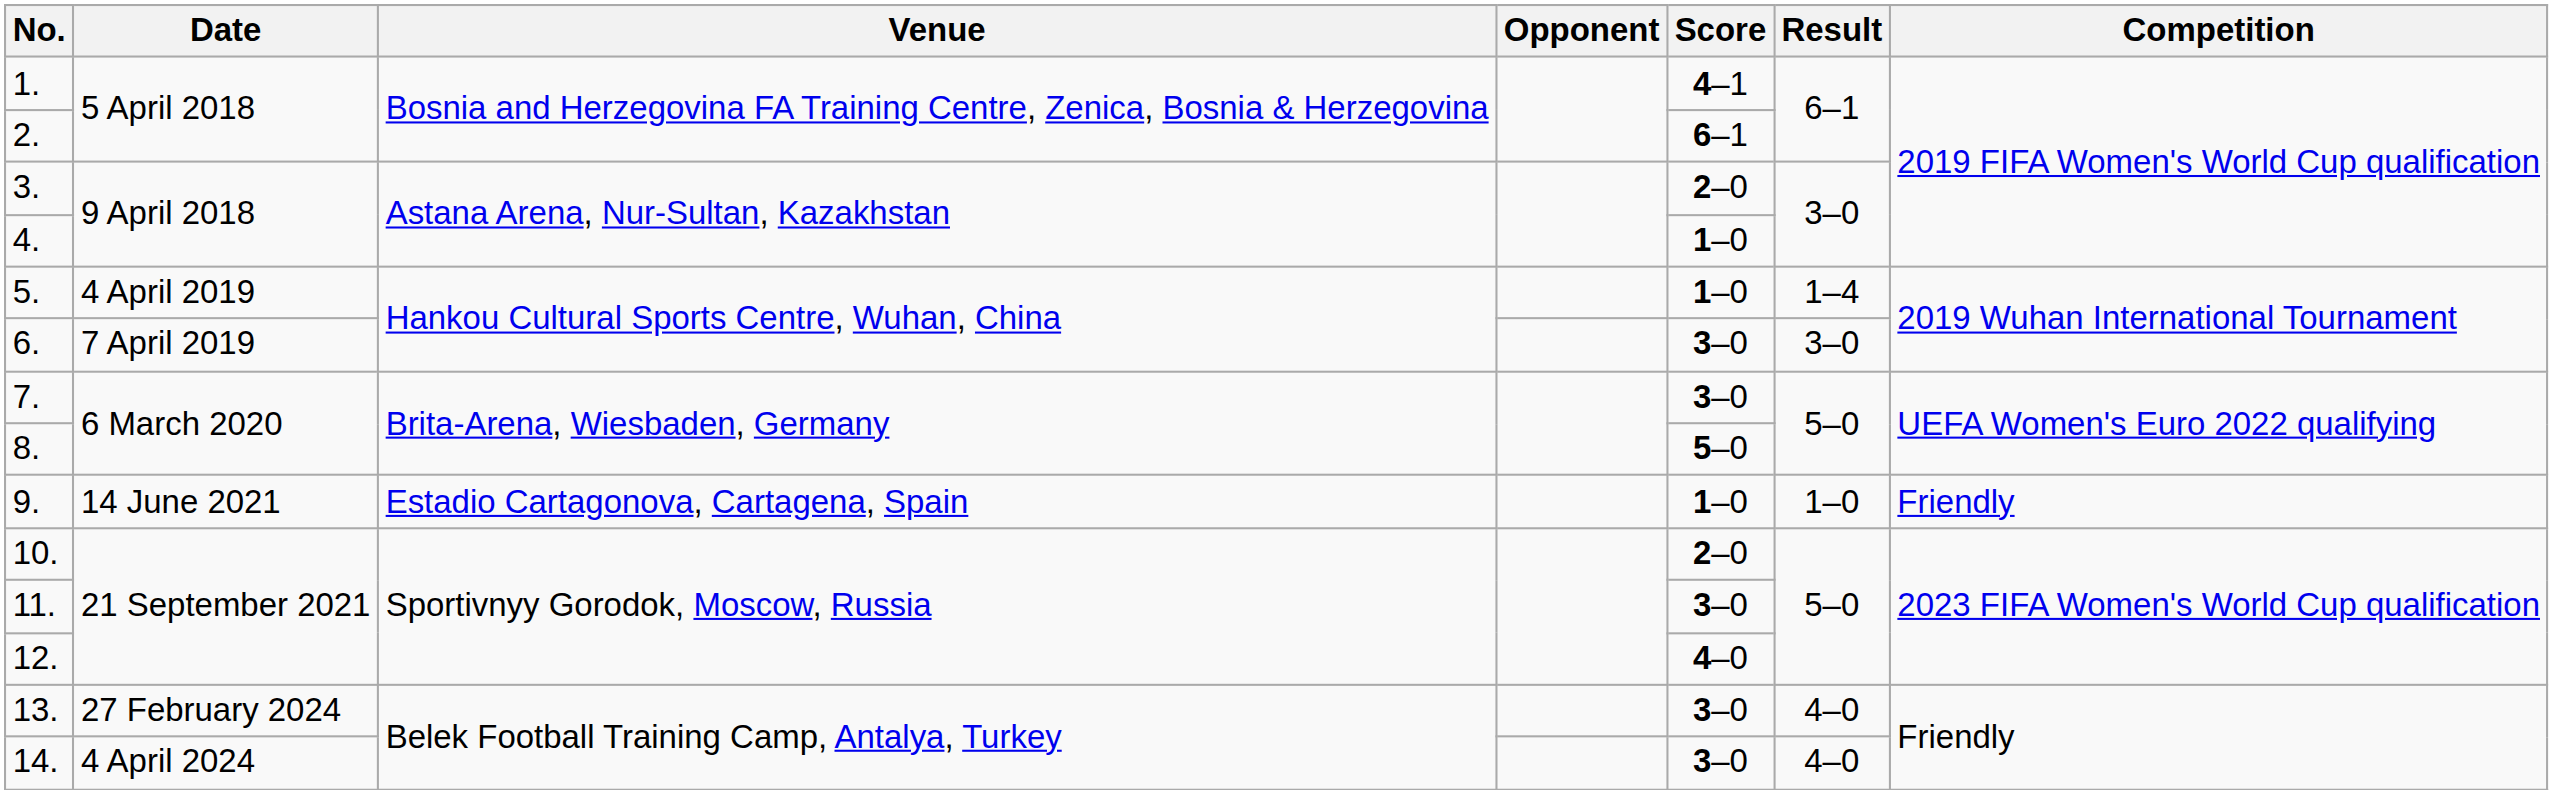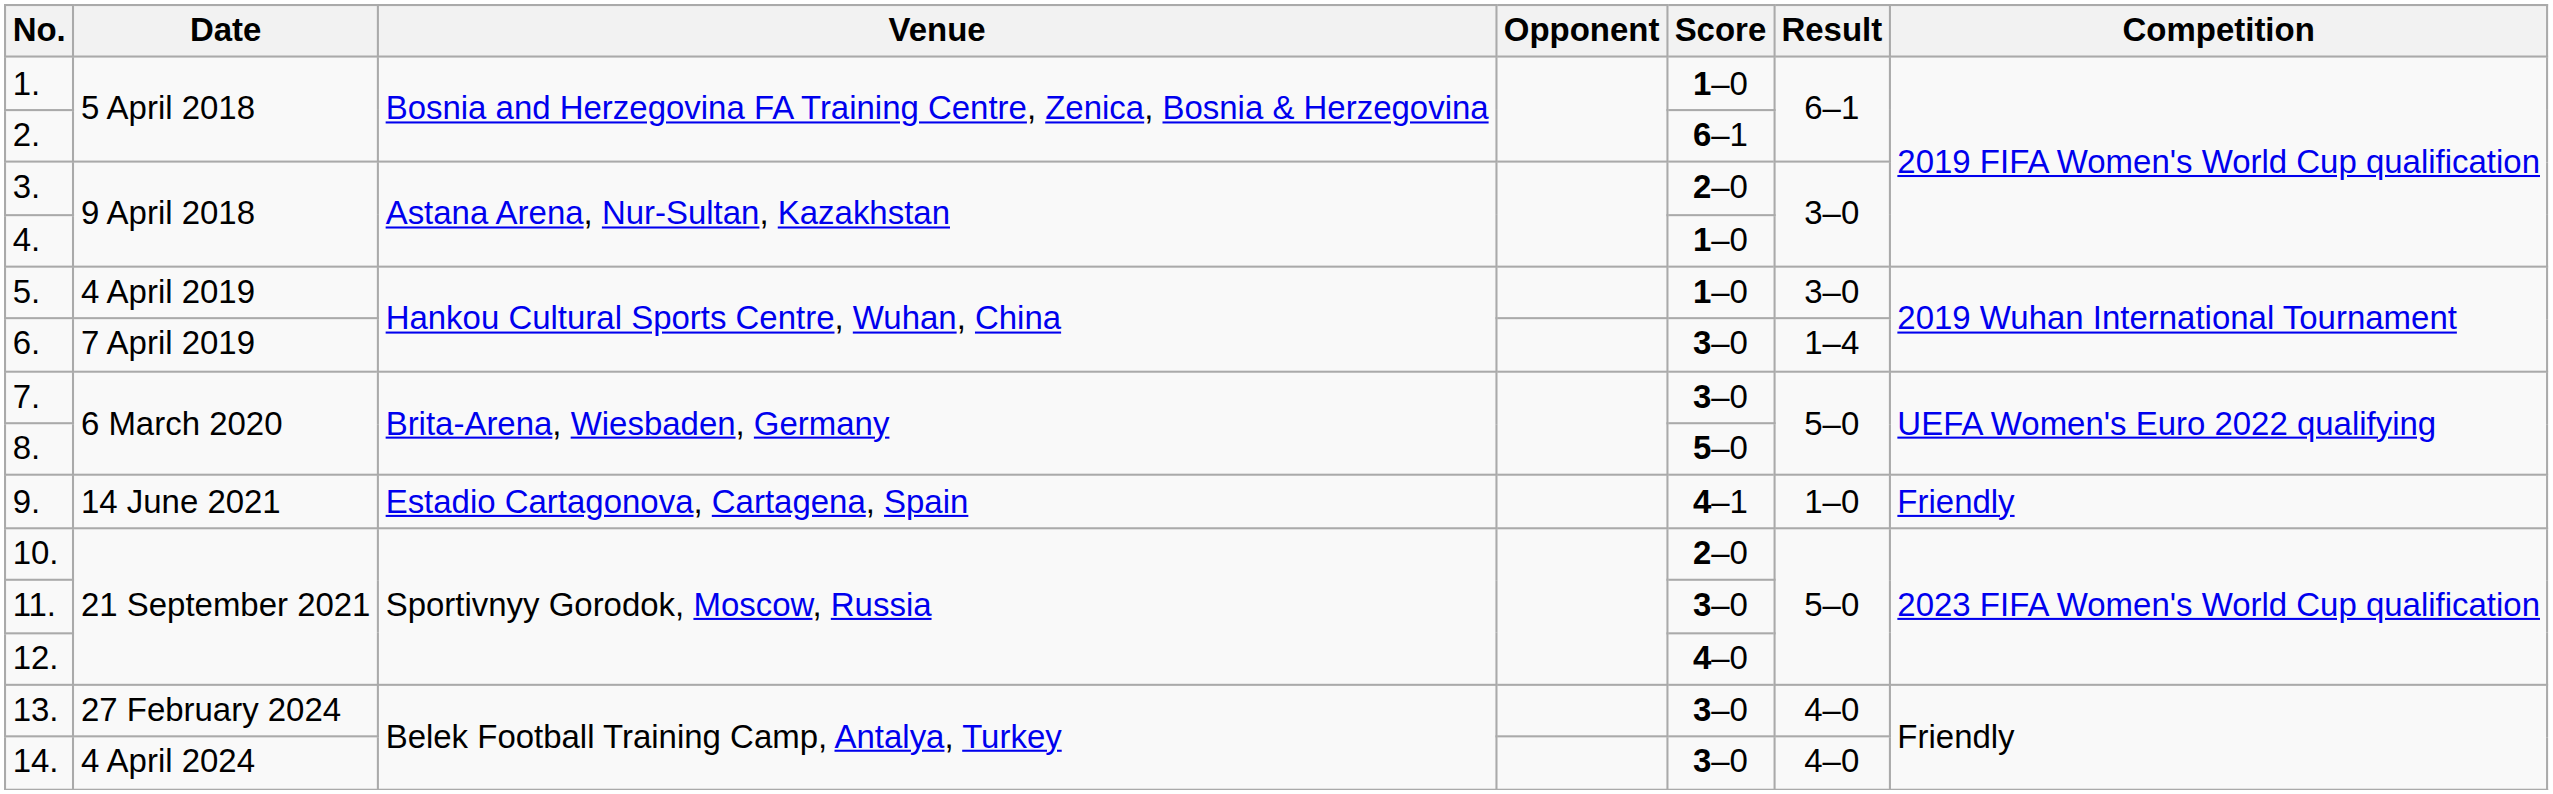1. | Score: 4–1 -> 1–0
5. | Result: 1–4 -> 3–0
6. | Result: 3–0 -> 1–4
9. | Score: 1–0 -> 4–1
